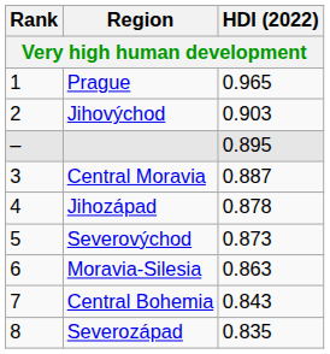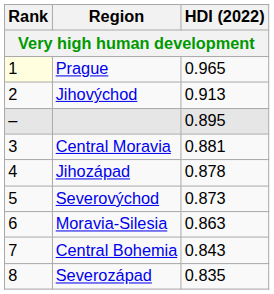Prague | Rank: no background -> lightyellow background
Jihovýchod | HDI (2022): 0.903 -> 0.913
Central Moravia | HDI (2022): 0.887 -> 0.881
